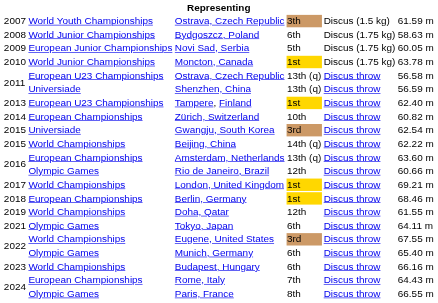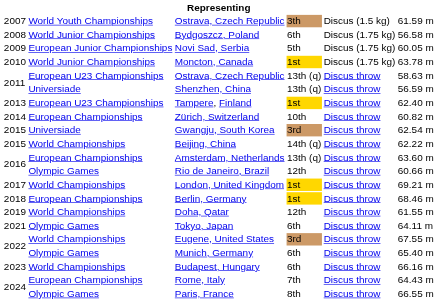Bydgoszcz, Poland | column 6: 58.63 m -> 56.58 m
2011 / Ostrava, Czech Republic | column 6: 56.58 m -> 58.63 m
